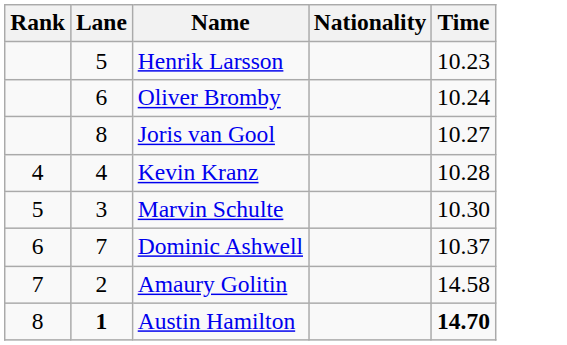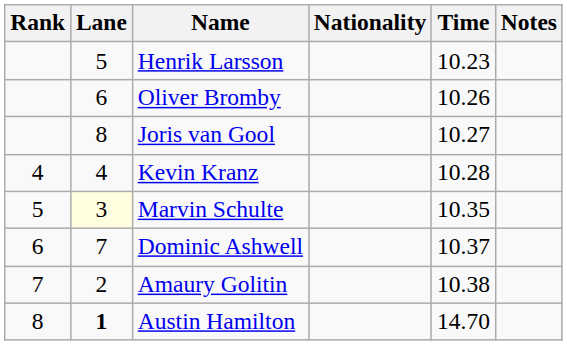+ column: Notes
Oliver Bromby | Time: 10.24 -> 10.26
Marvin Schulte | Lane: no background -> lightyellow background
Marvin Schulte | Time: 10.30 -> 10.35
Amaury Golitin | Time: 14.58 -> 10.38
Austin Hamilton | Time: bold -> normal
